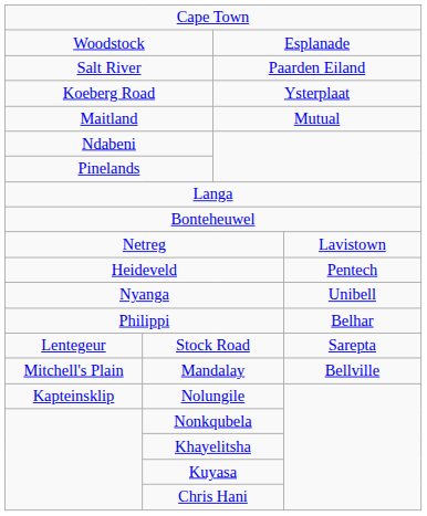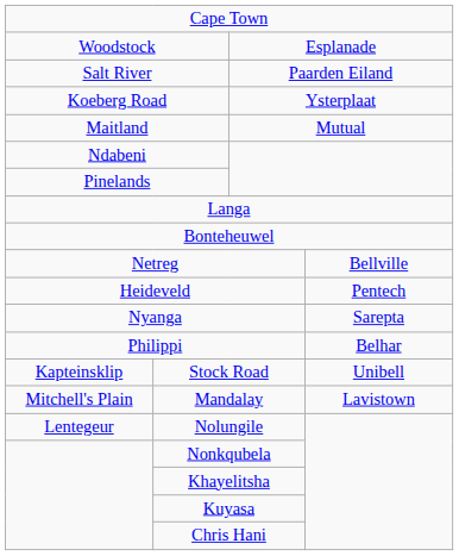Netreg | column 4: Lavistown -> Bellville
Nyanga | column 4: Unibell -> Sarepta
Stock Road | column 1: Lentegeur -> Kapteinsklip
Stock Road | column 4: Sarepta -> Unibell
Mandalay | column 4: Bellville -> Lavistown
Nolungile | column 1: Kapteinsklip -> Lentegeur
